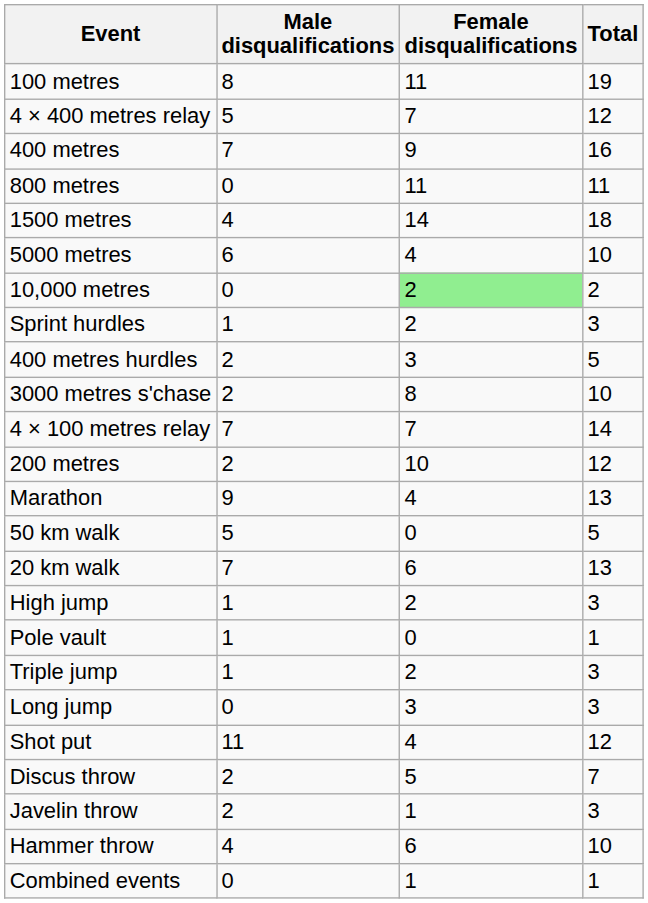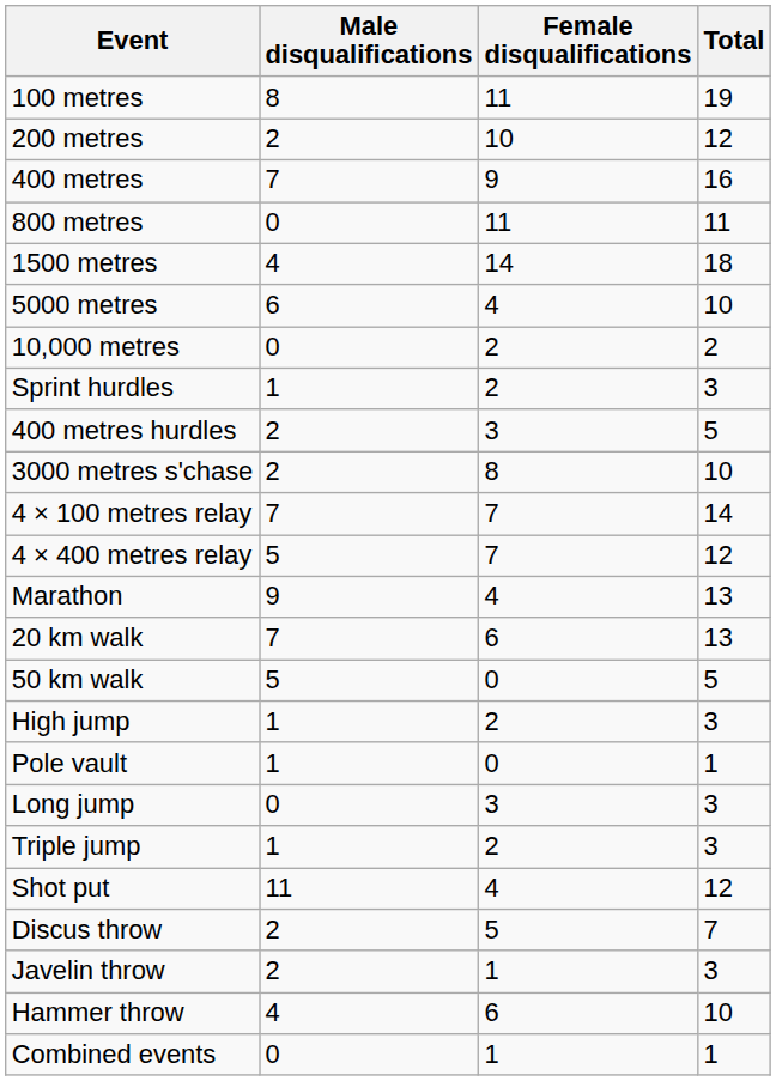rows swapped: 200 metres <-> 4 × 400 metres relay
10,000 metres | Female disqualifications: lightgreen background -> no background
rows swapped: 20 km walk <-> 50 km walk
rows swapped: Long jump <-> Triple jump
